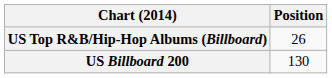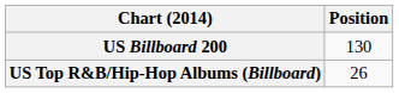rows swapped: US Billboard 200 <-> US Top R&B/Hip-Hop Albums (Billboard)
